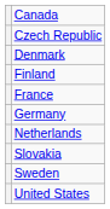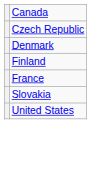- row: Germany
- row: Netherlands
- row: Sweden
